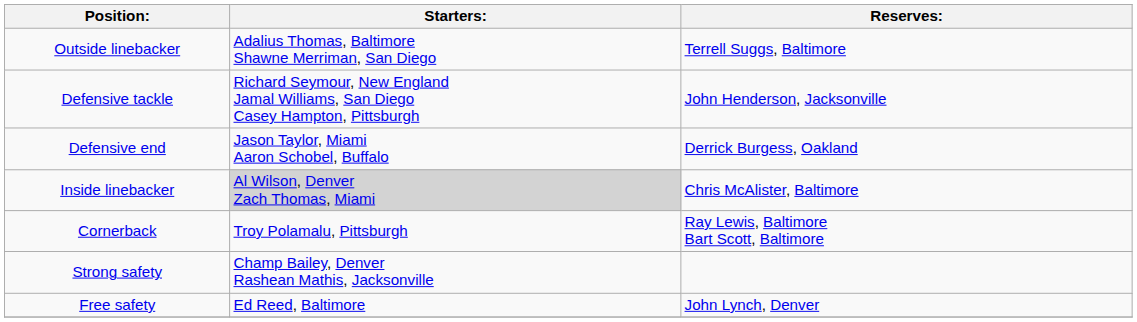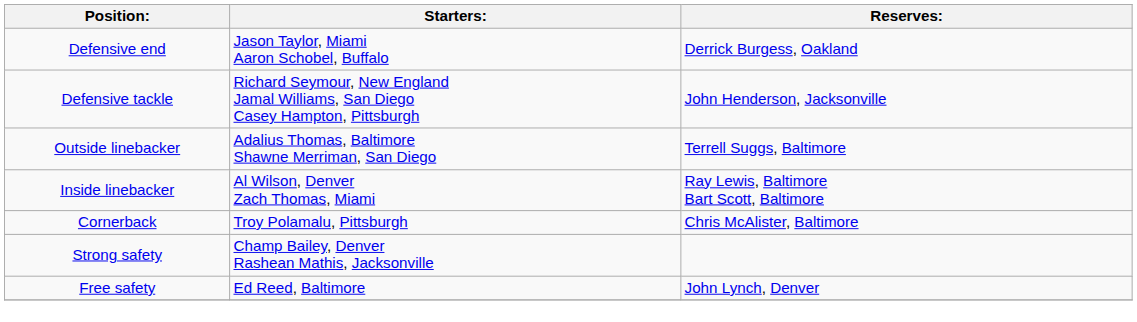rows swapped: Defensive end <-> Outside linebacker
Inside linebacker | Starters:: lightgrey background -> no background
Inside linebacker | Reserves:: Chris McAlister, Baltimore -> Ray Lewis, Baltimore Bart Scott, Baltimore
Cornerback | Reserves:: Ray Lewis, Baltimore Bart Scott, Baltimore -> Chris McAlister, Baltimore
